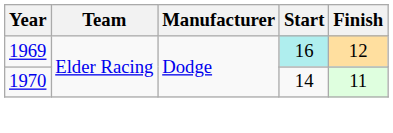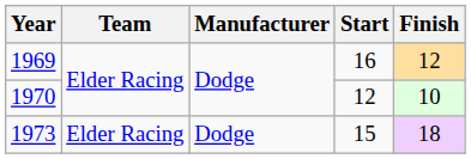1969 | Start: paleturquoise background -> no background
1970 | Start: 14 -> 12
1970 | Finish: 11 -> 10
+ row: 1973 | Elder Racing | Dodge | 15 | 18
